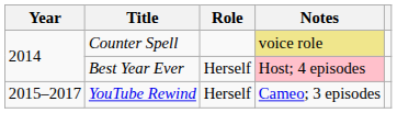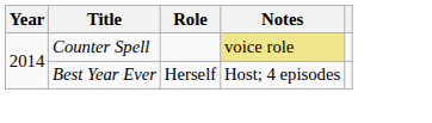Best Year Ever | Notes: pink background -> no background
- row: 2015–2017 | YouTube Rewind | Herself | Cameo; 3 episodes
